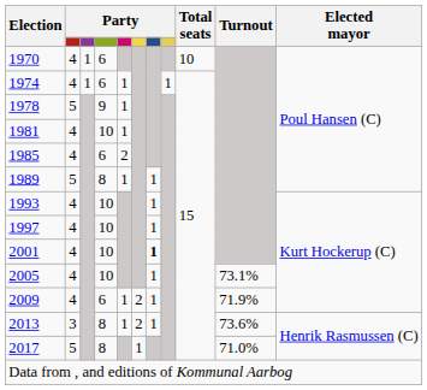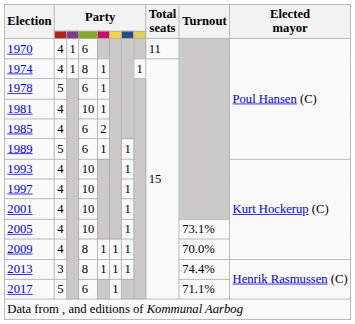1970 | Total seats: 10 -> 11
1974 | column 4: 6 -> 8
1978 | column 4: 9 -> 6
1989 | column 4: 8 -> 6
2001 | column 7: bold -> normal
2009 | column 4: 6 -> 8
2009 | column 6: 2 -> 1
2009 | Turnout: 71.9% -> 70.0%
2013 | column 6: 2 -> 1
2013 | Turnout: 73.6% -> 74.4%
2017 | column 4: 8 -> 6
2017 | Turnout: 71.0% -> 71.1%
